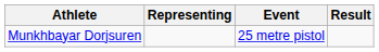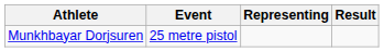columns swapped: Representing <-> Event
